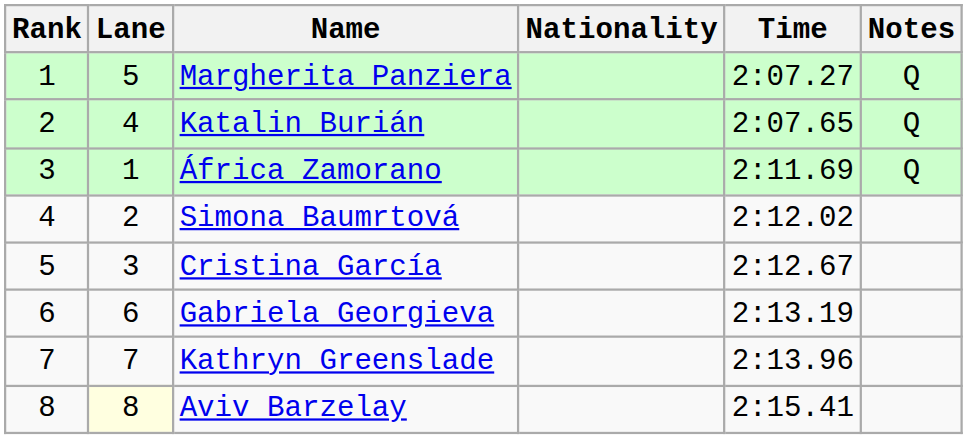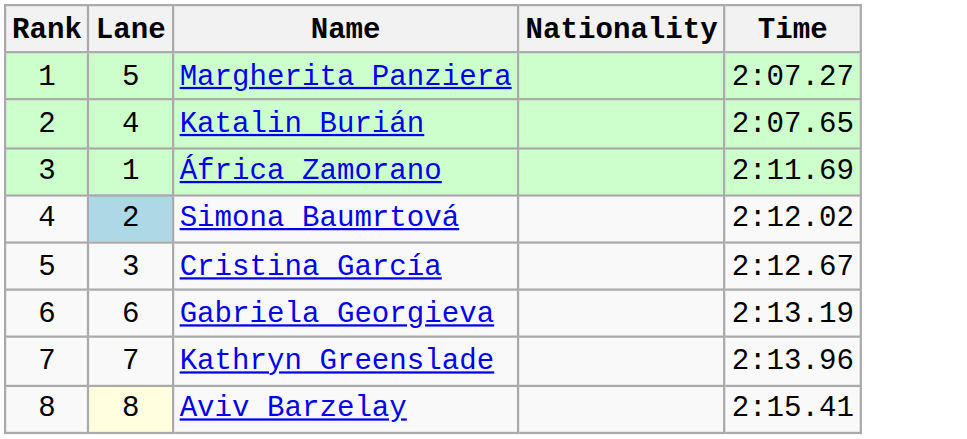- column: Notes | Q | Q | Q
Simona Baumrtová | Lane: no background -> lightblue background
